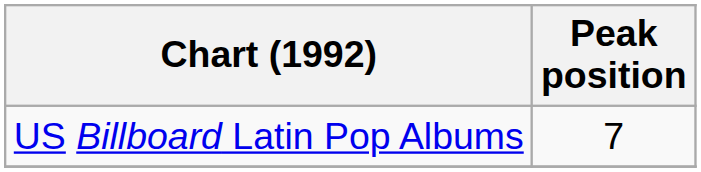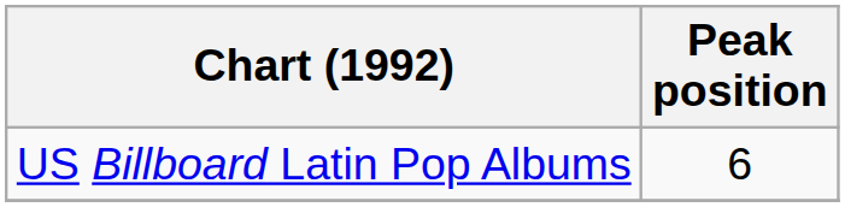US Billboard Latin Pop Albums | Peak position: 7 -> 6
